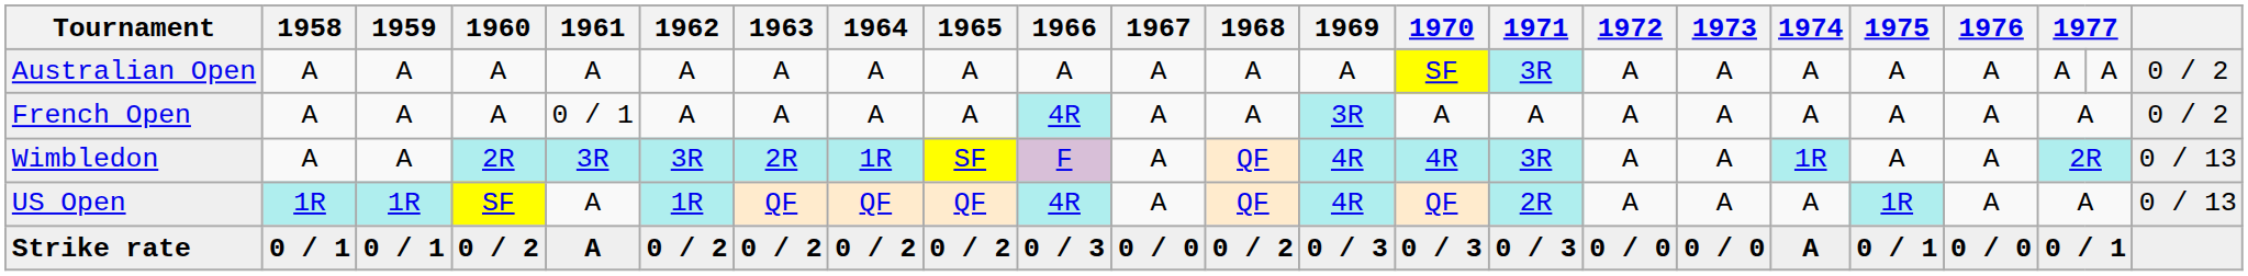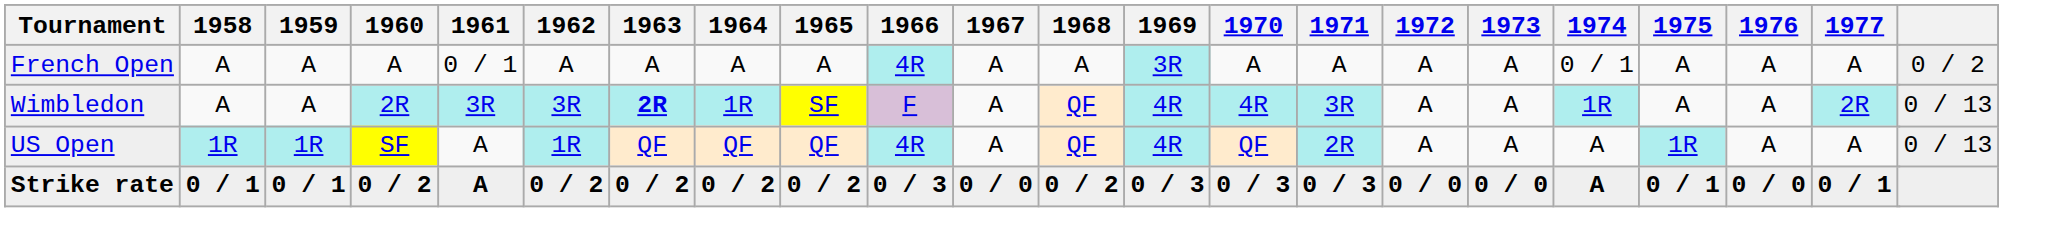- row: Australian Open | A | A | A | A | A | A | A | A | A | A | A | A | SF | 3R | A | A | A | A | A | A | A | 0 / 2
French Open | 1974: A -> 0 / 1
Wimbledon | 1963: normal -> bold
